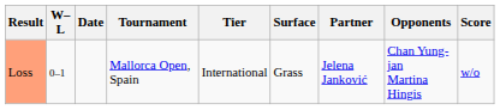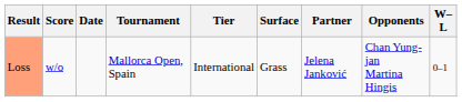columns swapped: W–L <-> Score
